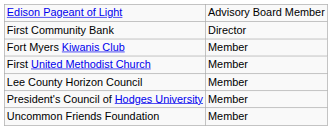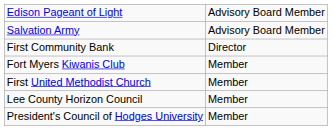+ row: Salvation Army | Advisory Board Member
- row: Uncommon Friends Foundation | Member
